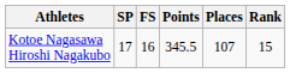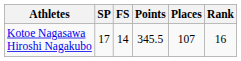Kotoe Nagasawa Hiroshi Nagakubo | FS: 16 -> 14
Kotoe Nagasawa Hiroshi Nagakubo | Rank: 15 -> 16
